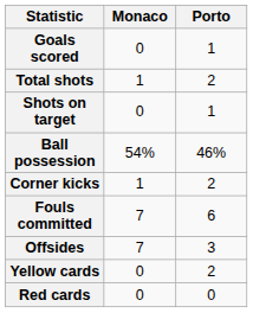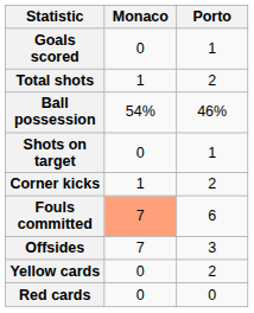rows swapped: Shots on target <-> Ball possession
Fouls committed | Monaco: no background -> lightsalmon background
